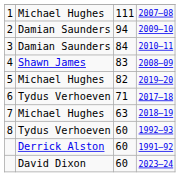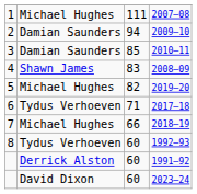2010–11 | column 3: 84 -> 85
2018–19 | column 3: 63 -> 66
